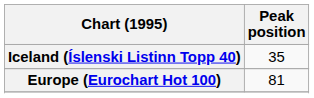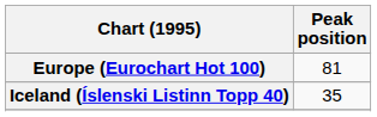rows swapped: Europe (Eurochart Hot 100) <-> Iceland (Íslenski Listinn Topp 40)
